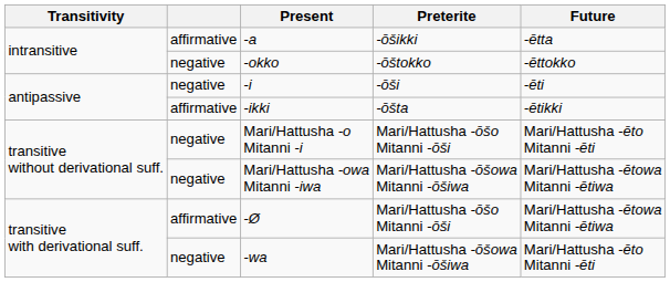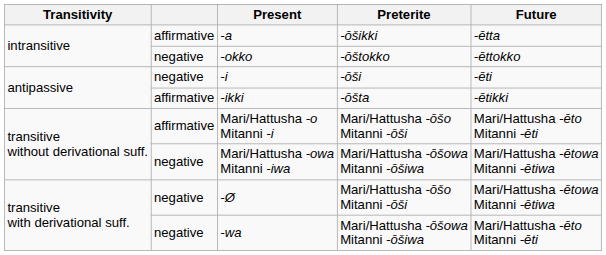Mari/Hattusha -o Mitanni -i | column 2: negative -> affirmative
-Ø | column 2: affirmative -> negative
